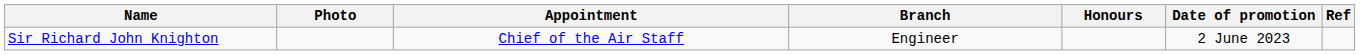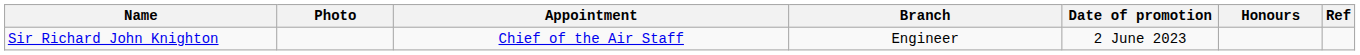columns swapped: Honours <-> Date of promotion
